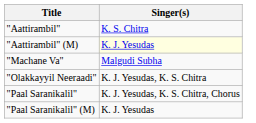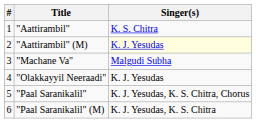+ column: # | 1 | 2 | 3 | 4 | 5 | 6
"Olakkayyil Neeraadi" | Singer(s): K. J. Yesudas, K. S. Chitra -> K. J. Yesudas
"Paal Saranikalil" (M) | Singer(s): K. J. Yesudas -> K. J. Yesudas, K. S. Chitra
